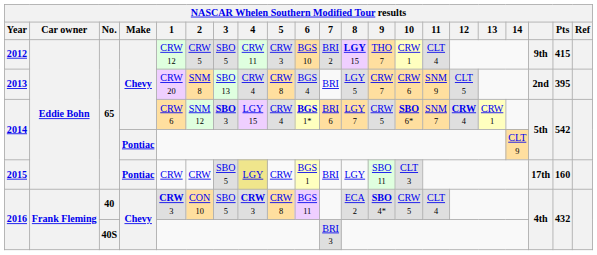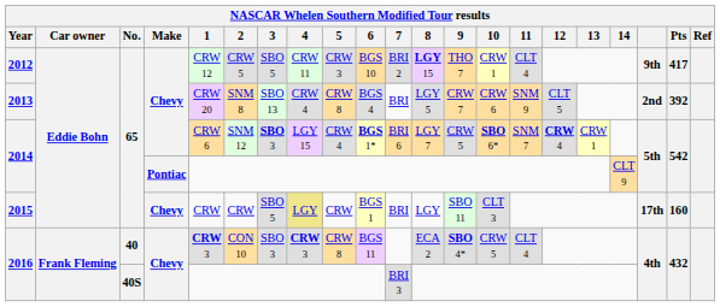2012 | Pts: 415 -> 417
2013 | Pts: 395 -> 392
2015 | Make: Pontiac -> Chevy
2016 / 40 | 3: SBO 5 -> SBO 3
